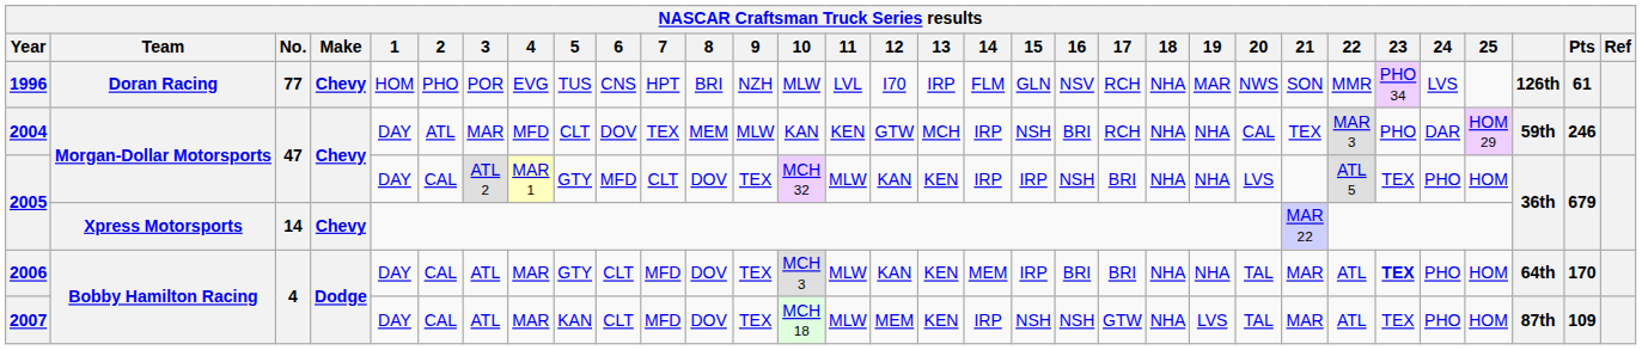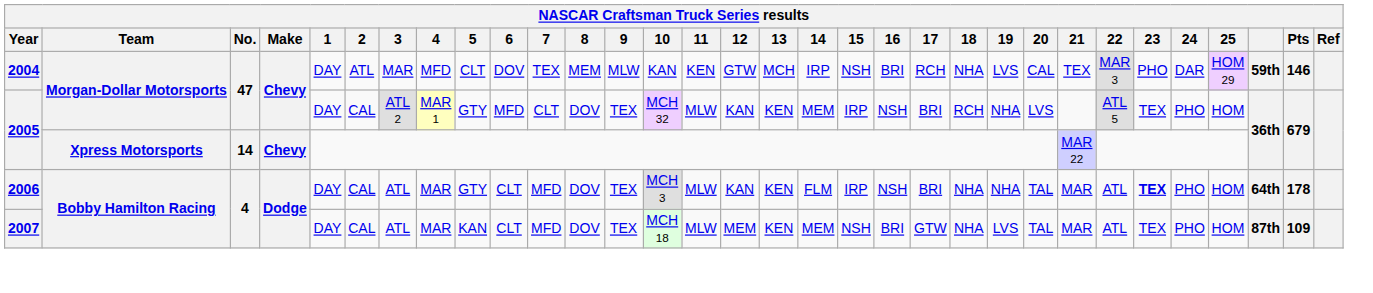- row: 1996 | Doran Racing | 77 | Chevy | HOM | PHO | POR | EVG | TUS | CNS | HPT | BRI | NZH | MLW | LVL | I70 | IRP | FLM | GLN | NSV | RCH | NHA | MAR | NWS | SON | MMR | PHO 34 | LVS | 126th | 61
2004 | 19: NHA -> LVS
2004 | Pts: 246 -> 146
2005 / Morgan-Dollar Motorsports | 14: IRP -> MEM
2005 / Morgan-Dollar Motorsports | 18: NHA -> RCH
2006 | 14: MEM -> FLM
2006 | 16: BRI -> NSH
2006 | Pts: 170 -> 178
2007 | 14: IRP -> MEM
2007 | 16: NSH -> BRI
